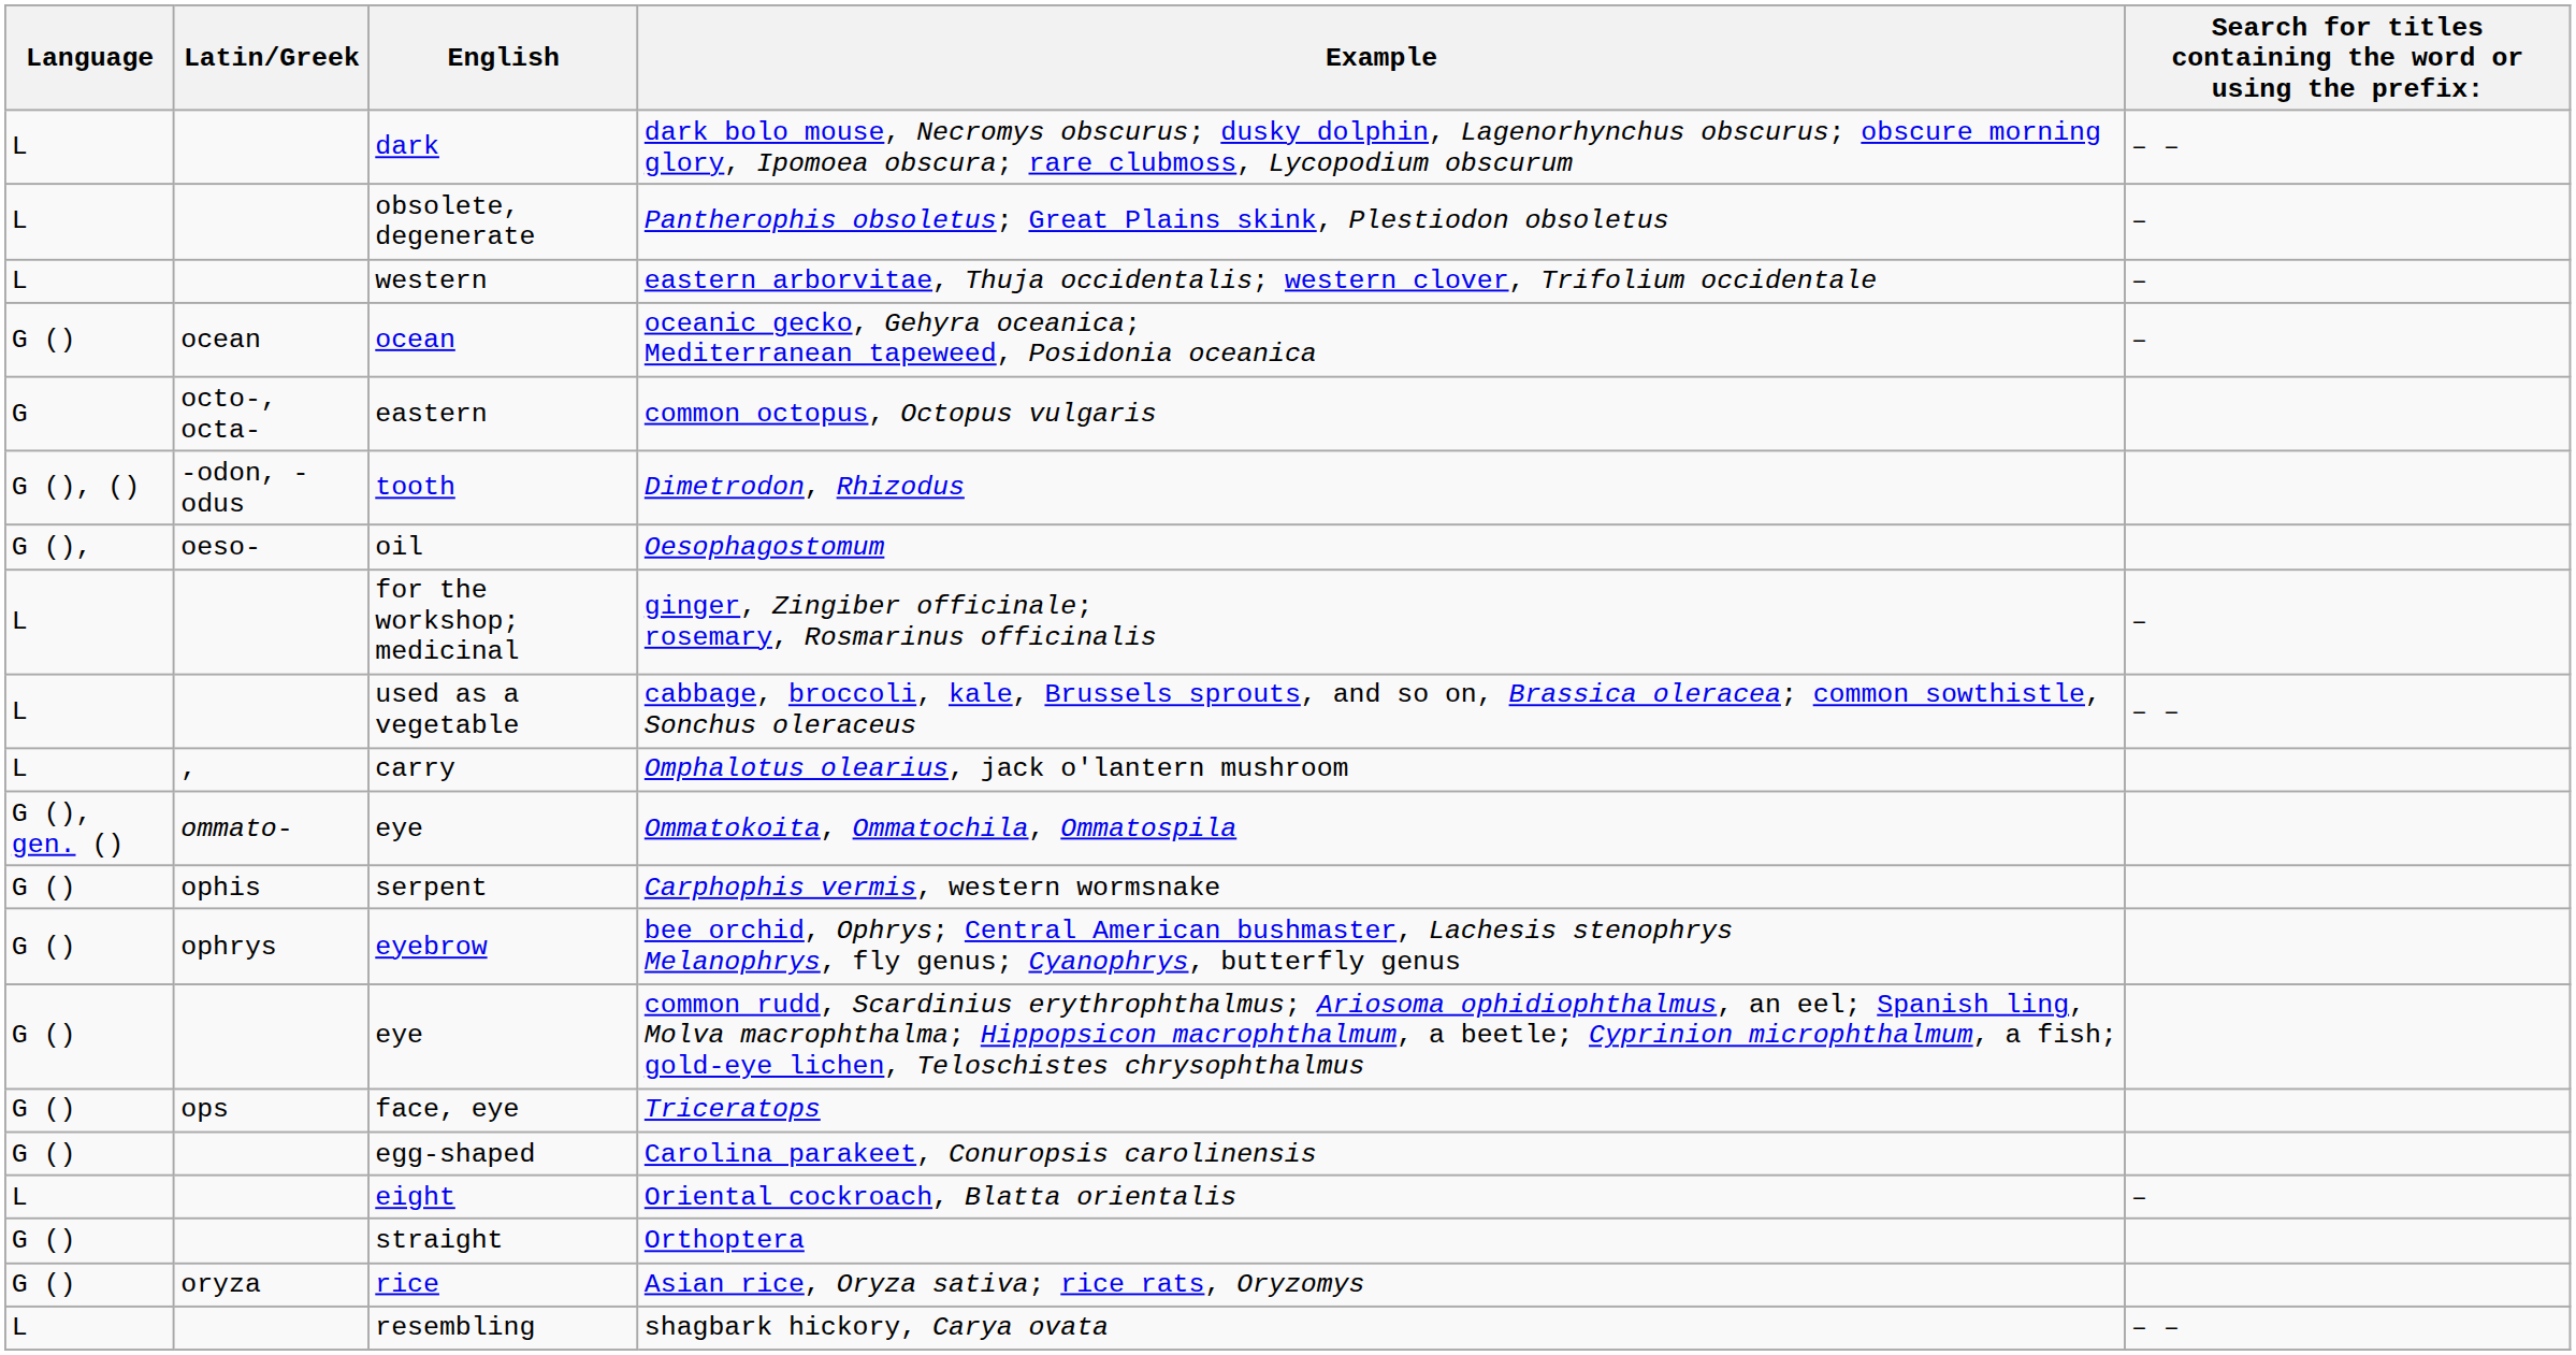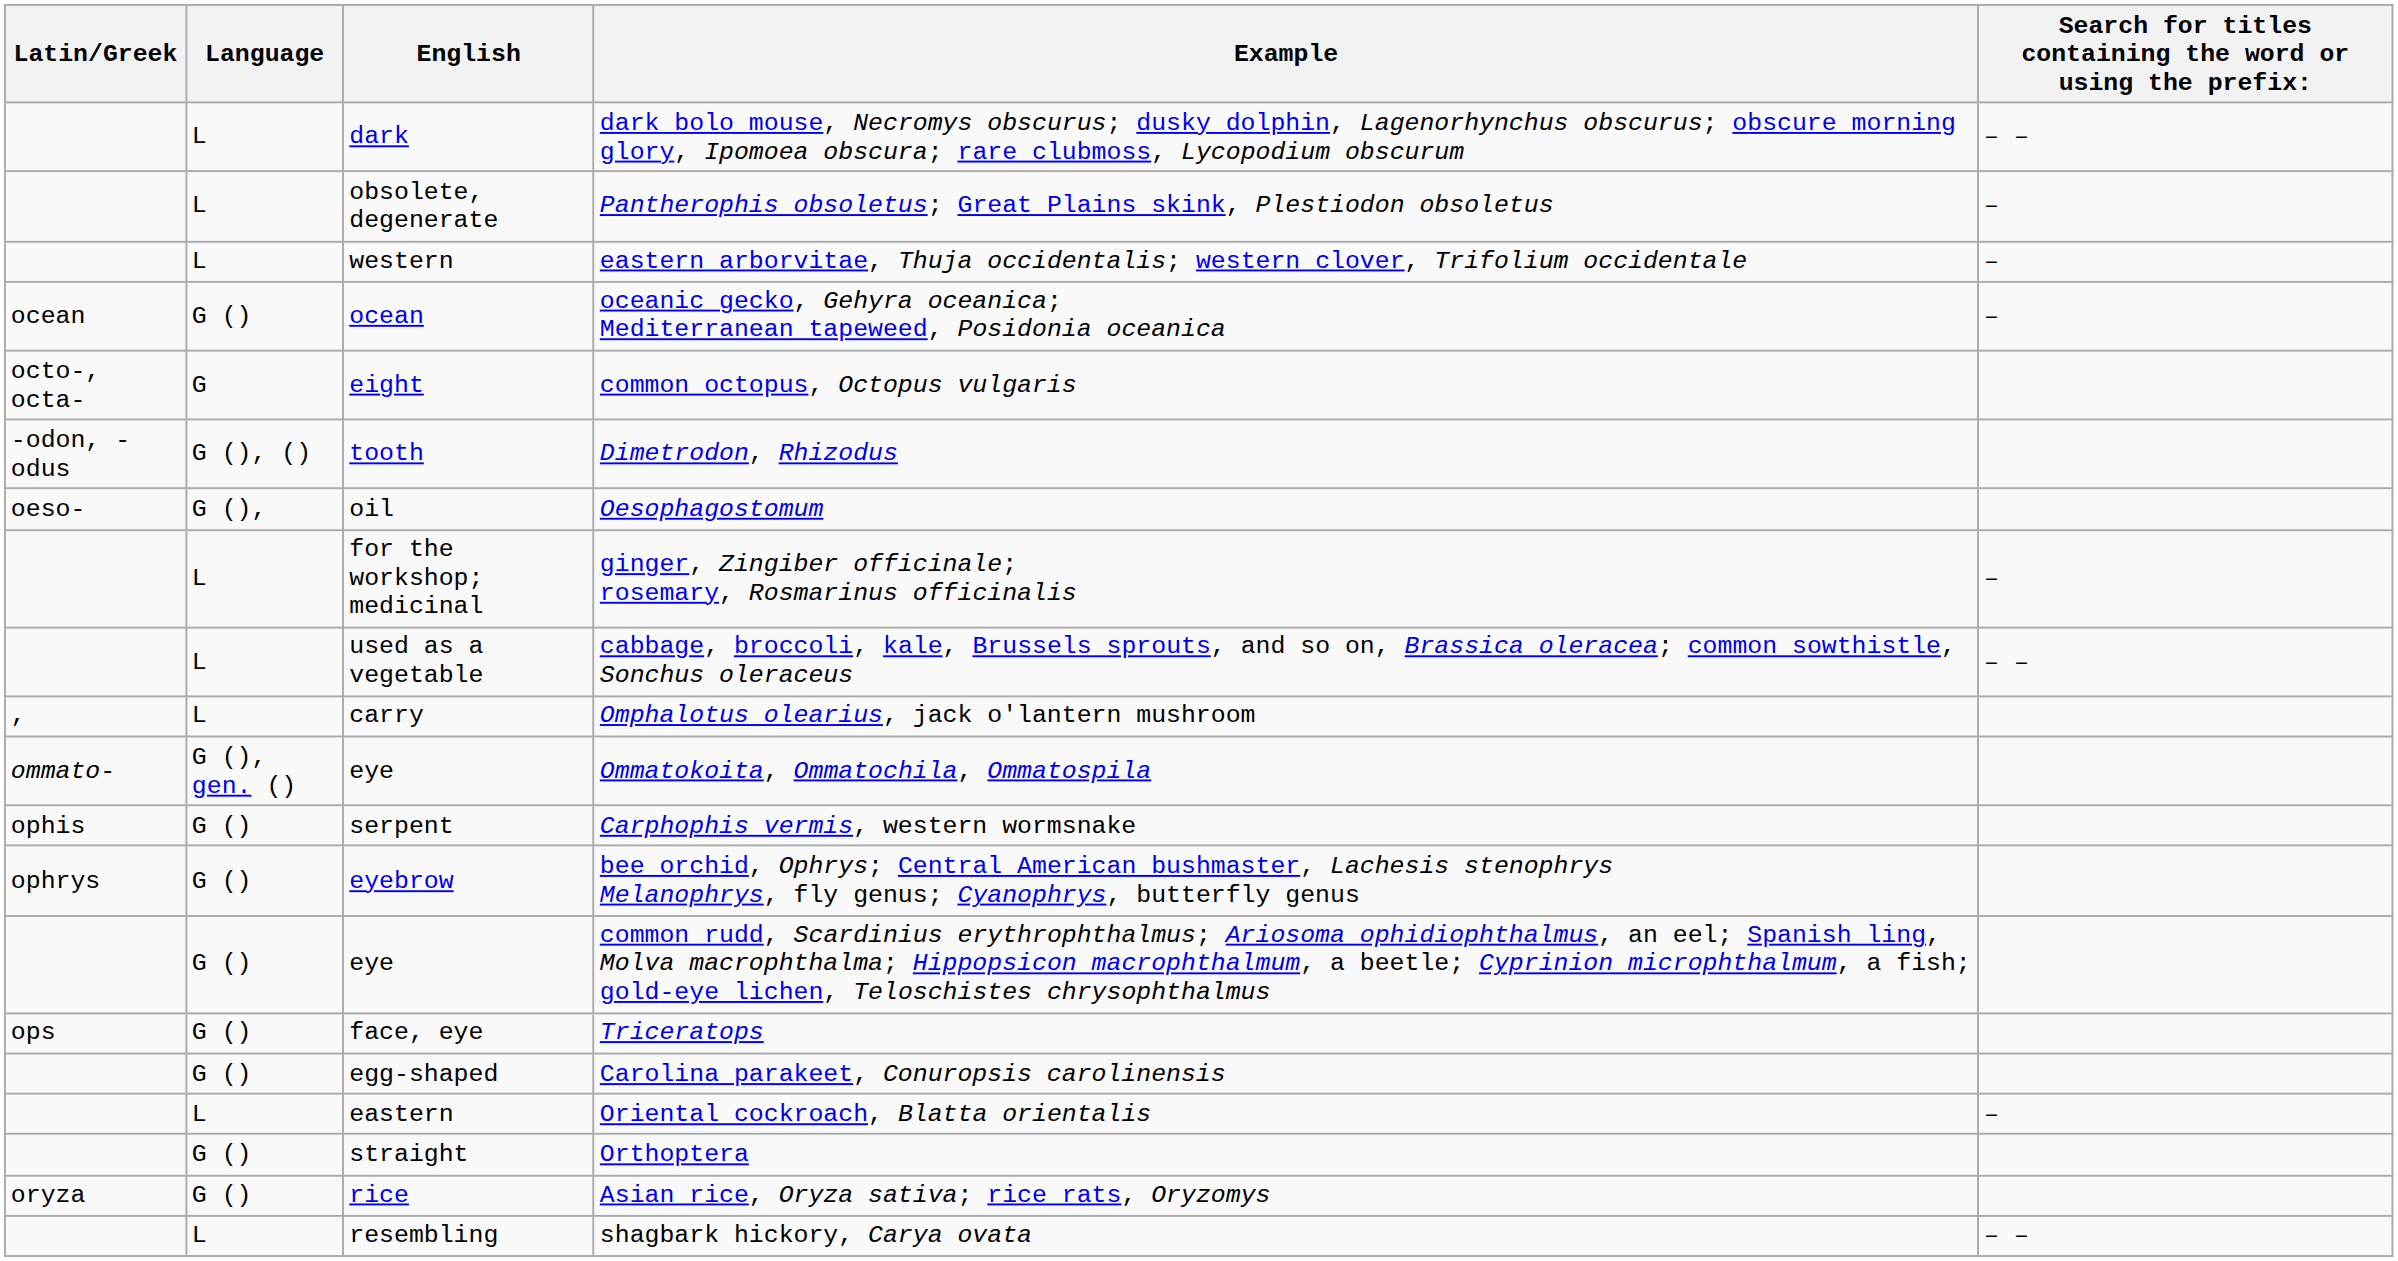columns swapped: Latin/Greek <-> Language
common octopus, Octopus vulgaris | English: eastern -> eight
Oriental cockroach, Blatta orientalis | English: eight -> eastern
